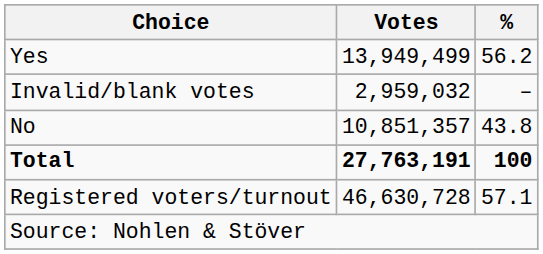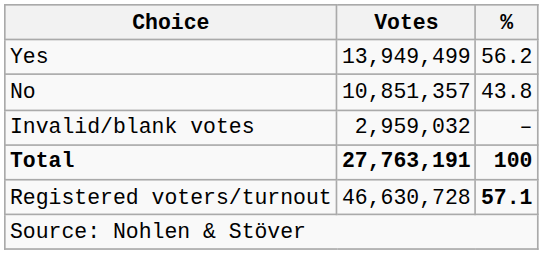rows swapped: No <-> Invalid/blank votes
Registered voters/turnout | %: normal -> bold
